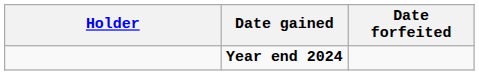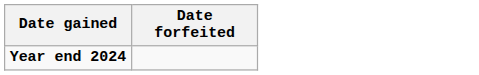- column: Holder
